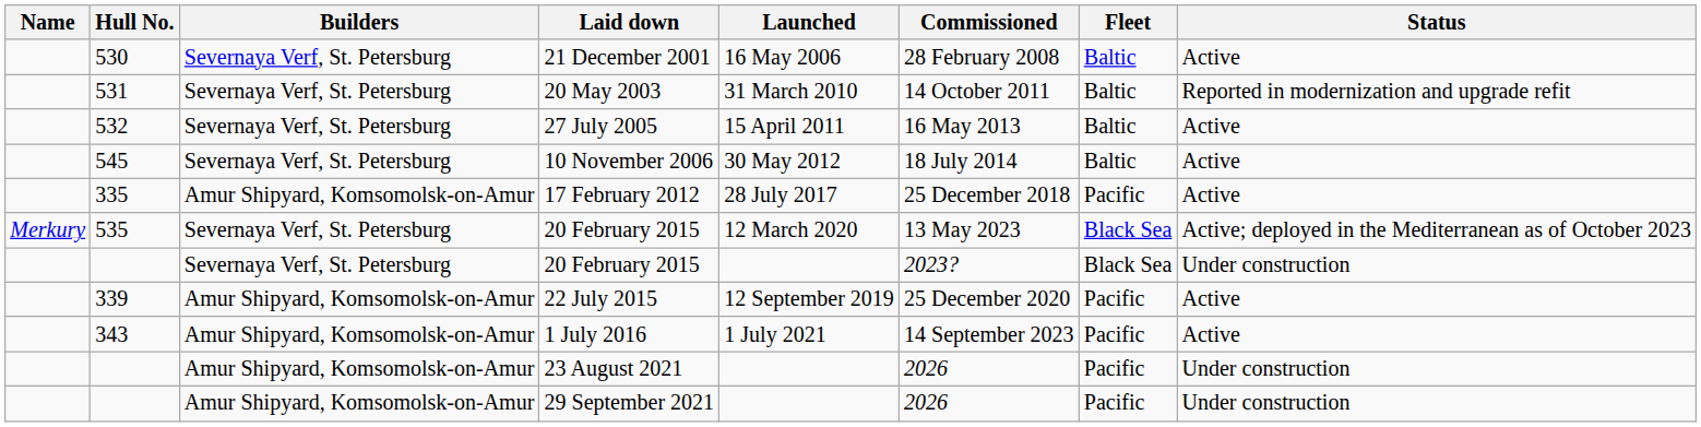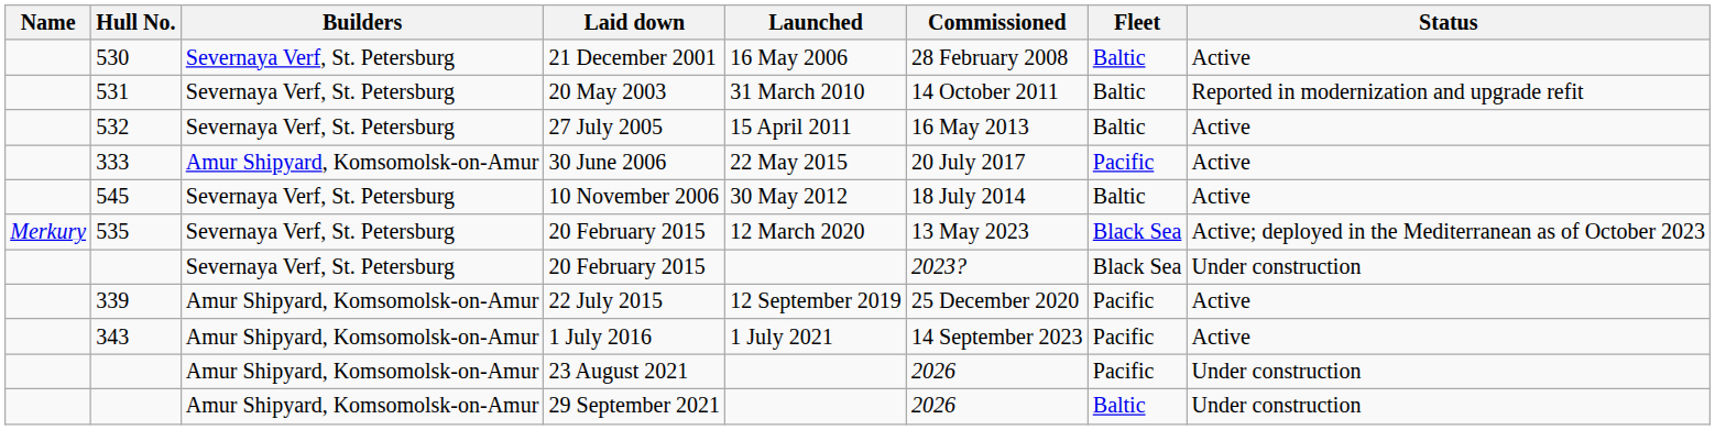+ row: 333 | Amur Shipyard, Komsomolsk-on-Amur | 30 June 2006 | 22 May 2015 | 20 July 2017 | Pacific | Active
- row: 335 | Amur Shipyard, Komsomolsk-on-Amur | 17 February 2012 | 28 July 2017 | 25 December 2018 | Pacific | Active
29 September 2021 | Fleet: Pacific -> Baltic
